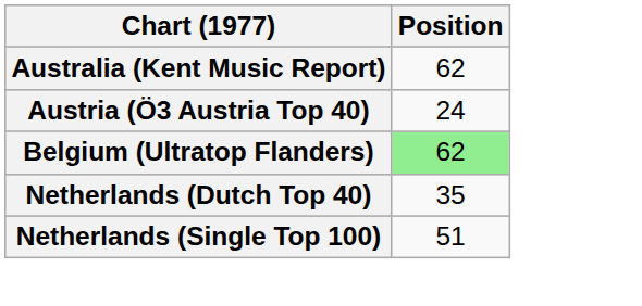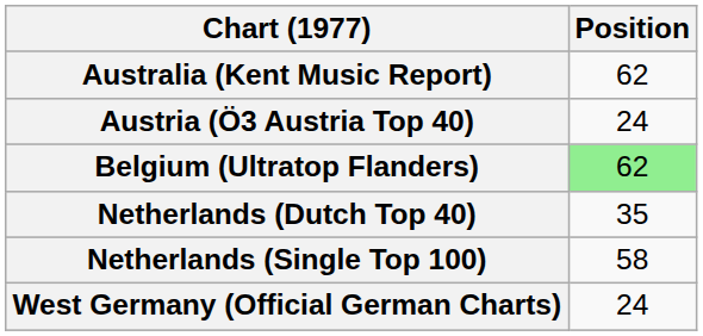Netherlands (Single Top 100) | Position: 51 -> 58
+ row: West Germany (Official German Charts) | 24
